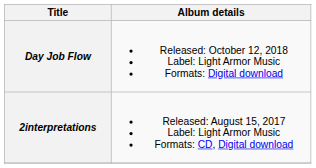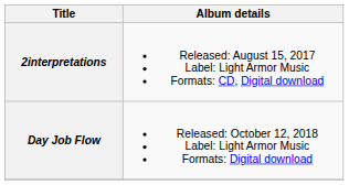rows swapped: 2interpretations <-> Day Job Flow
